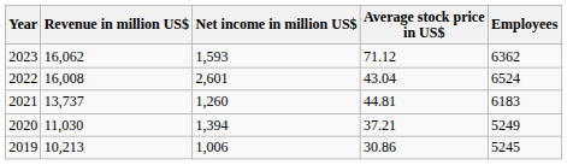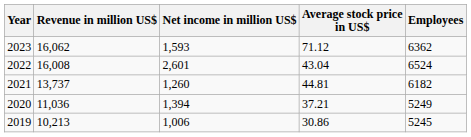2021 | Employees: 6183 -> 6182
2020 | Revenue in million US$: 11,030 -> 11,036
